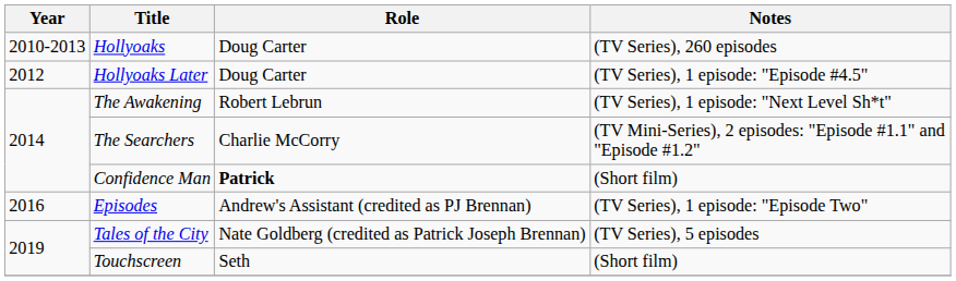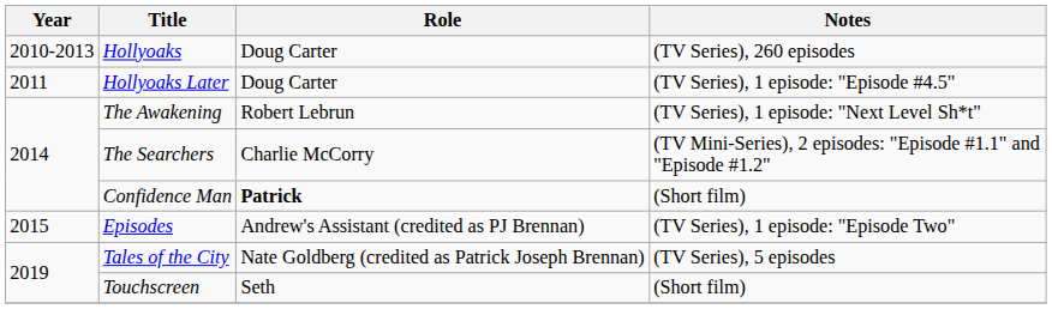Hollyoaks Later | Year: 2012 -> 2011
Episodes | Year: 2016 -> 2015
